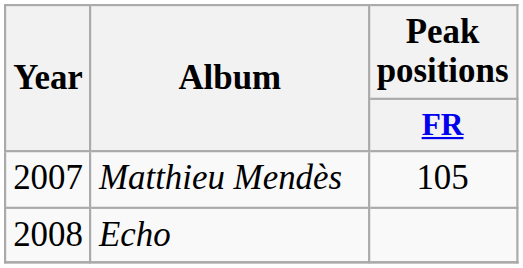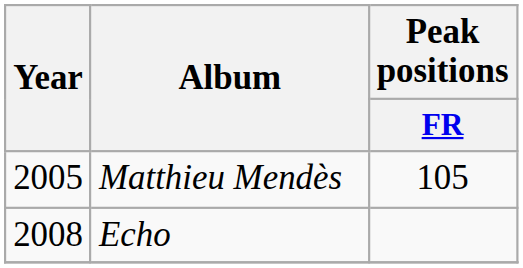Matthieu Mendès | Year: 2007 -> 2005
